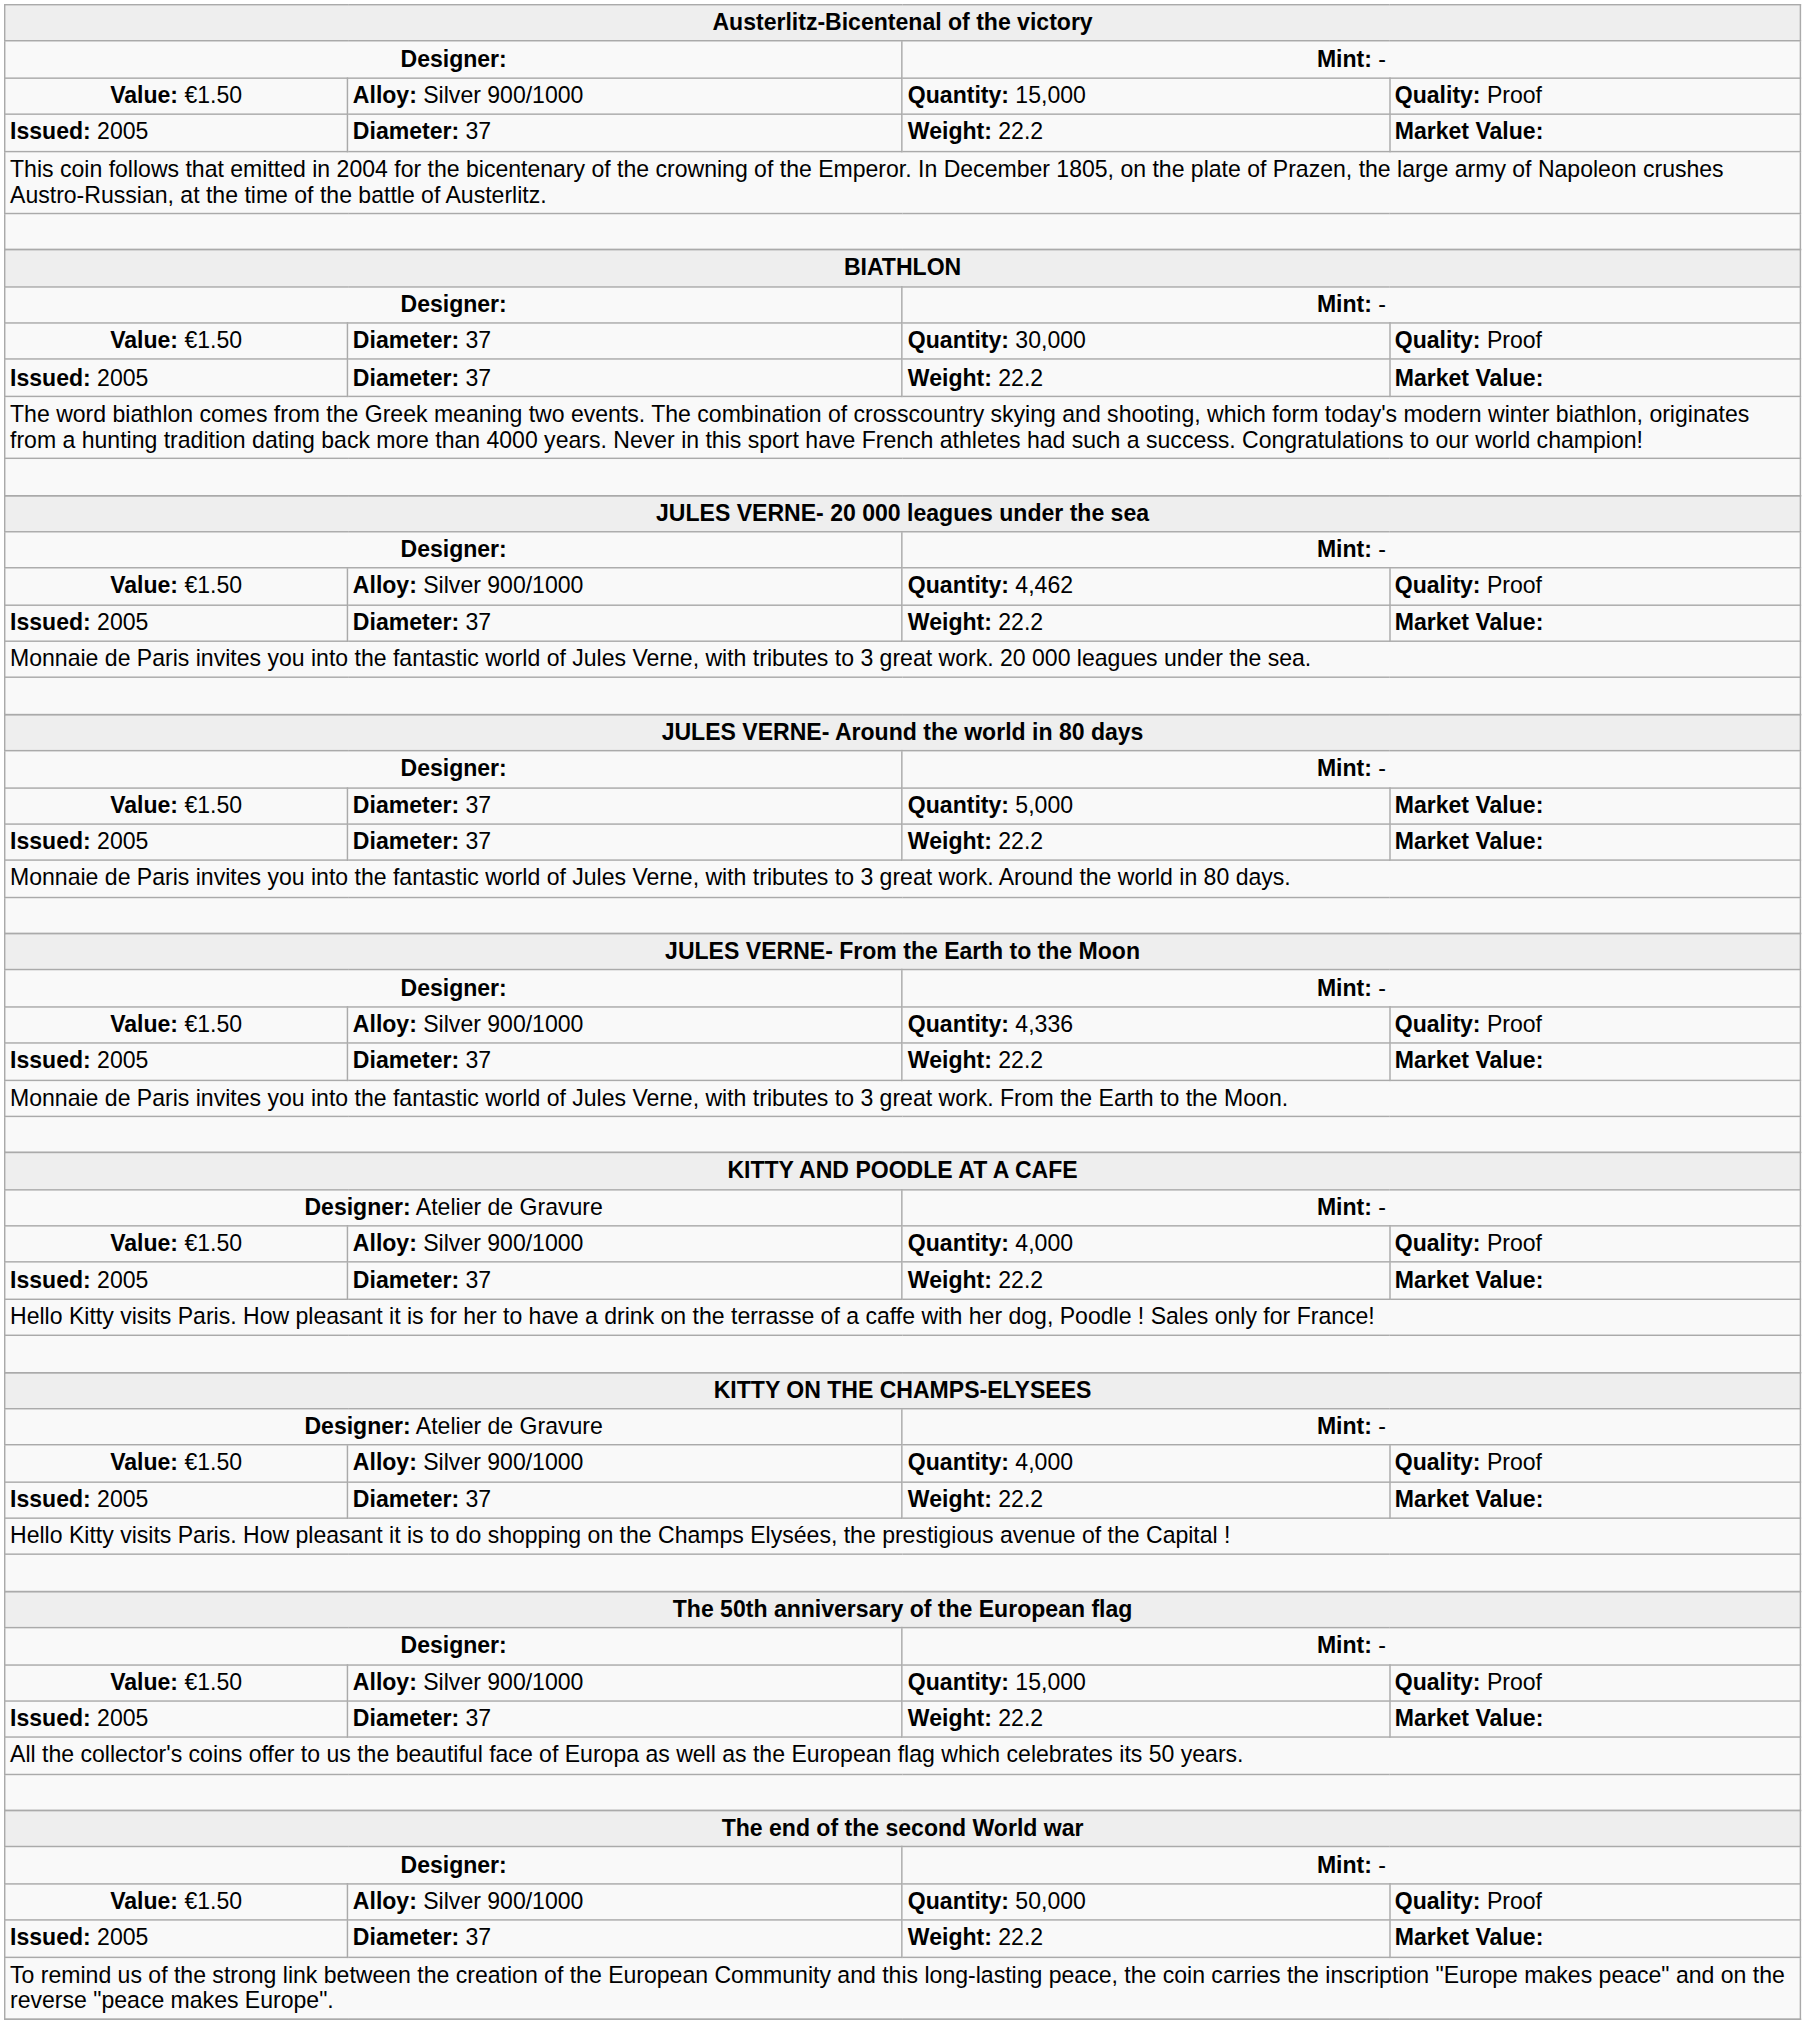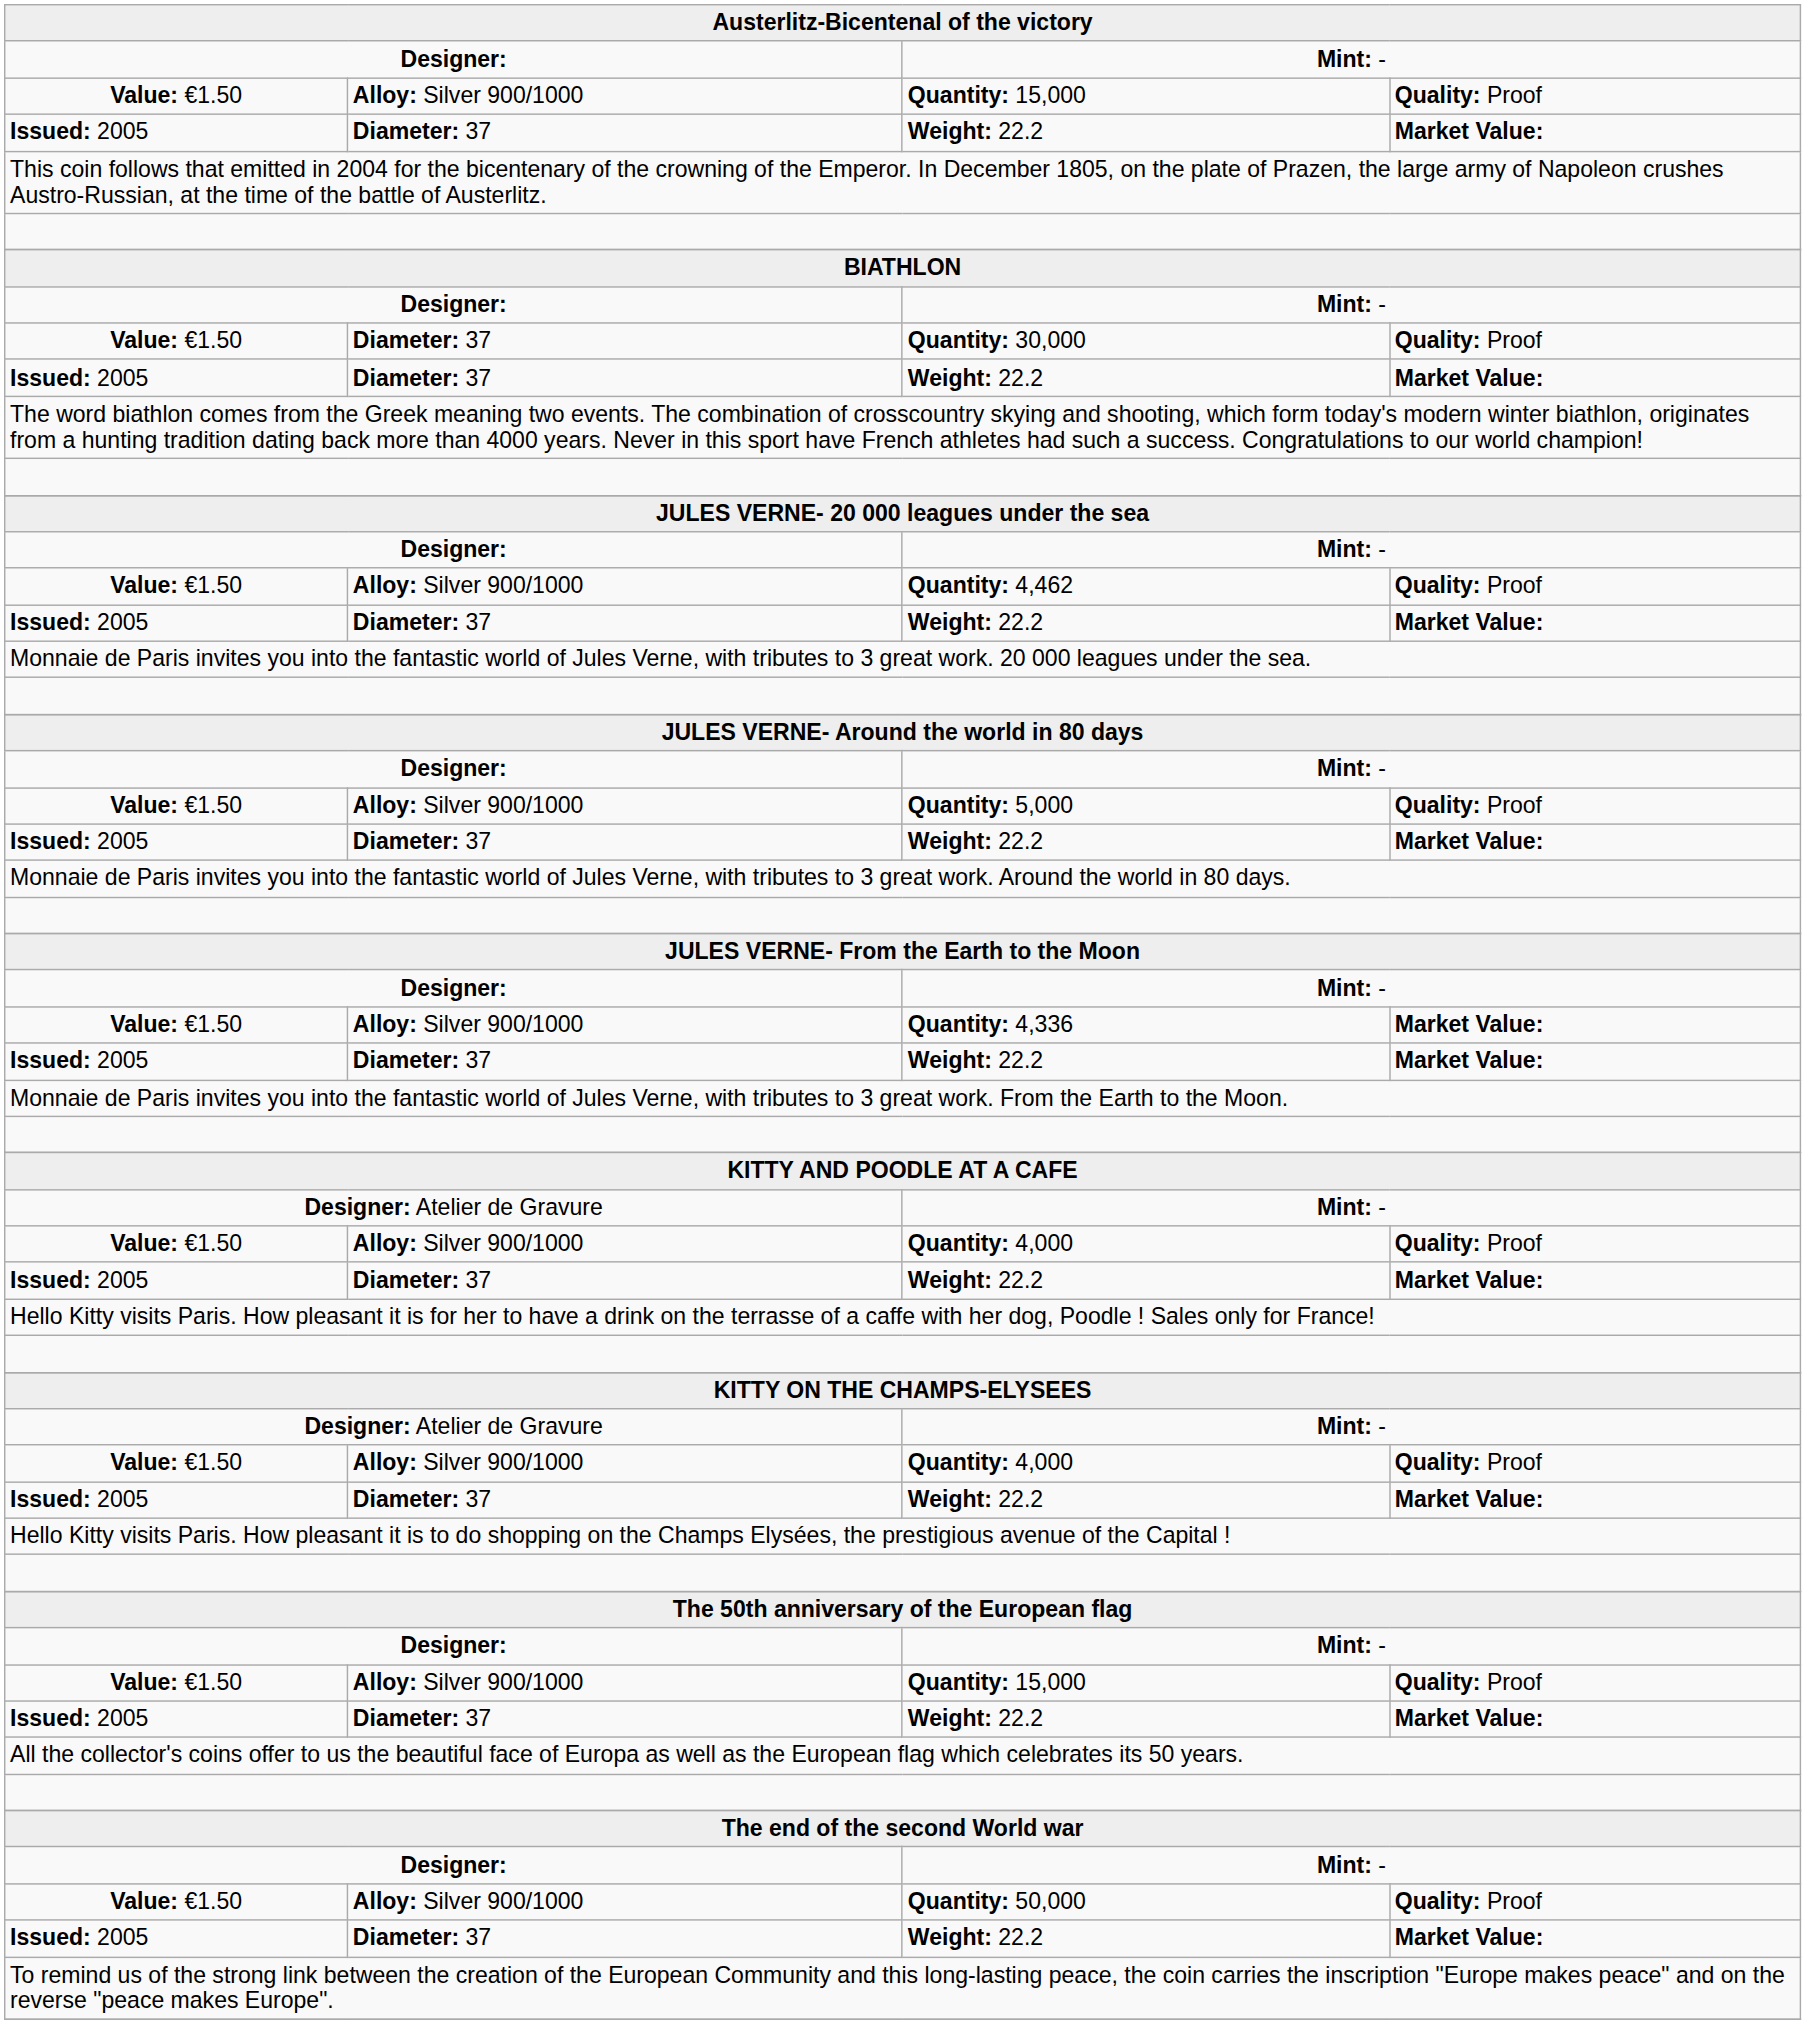Quantity: 5,000 | column 2: Diameter: 37 -> Alloy: Silver 900/1000
Quantity: 5,000 | column 4: Market Value: -> Quality: Proof
Quantity: 4,336 | column 4: Quality: Proof -> Market Value:
